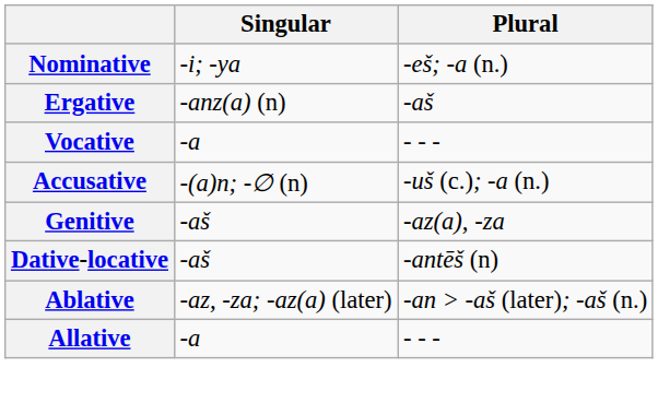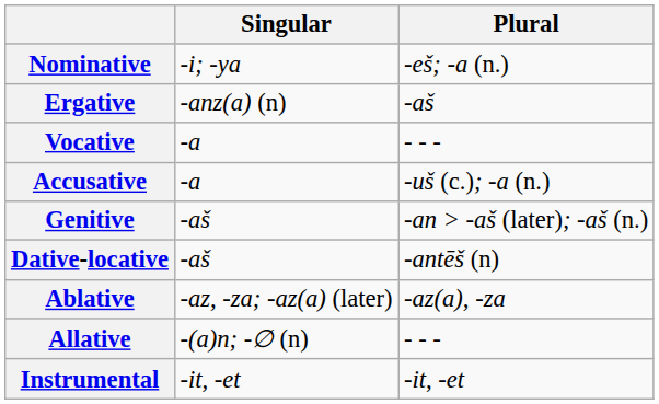Accusative | Singular: -(a)n; -∅ (n) -> -a
Genitive | Plural: -az(a), -za -> -an > -aš (later); -aš (n.)
Ablative | Plural: -an > -aš (later); -aš (n.) -> -az(a), -za
Allative | Singular: -a -> -(a)n; -∅ (n)
+ row: Instrumental | -it, -et | -it, -et
